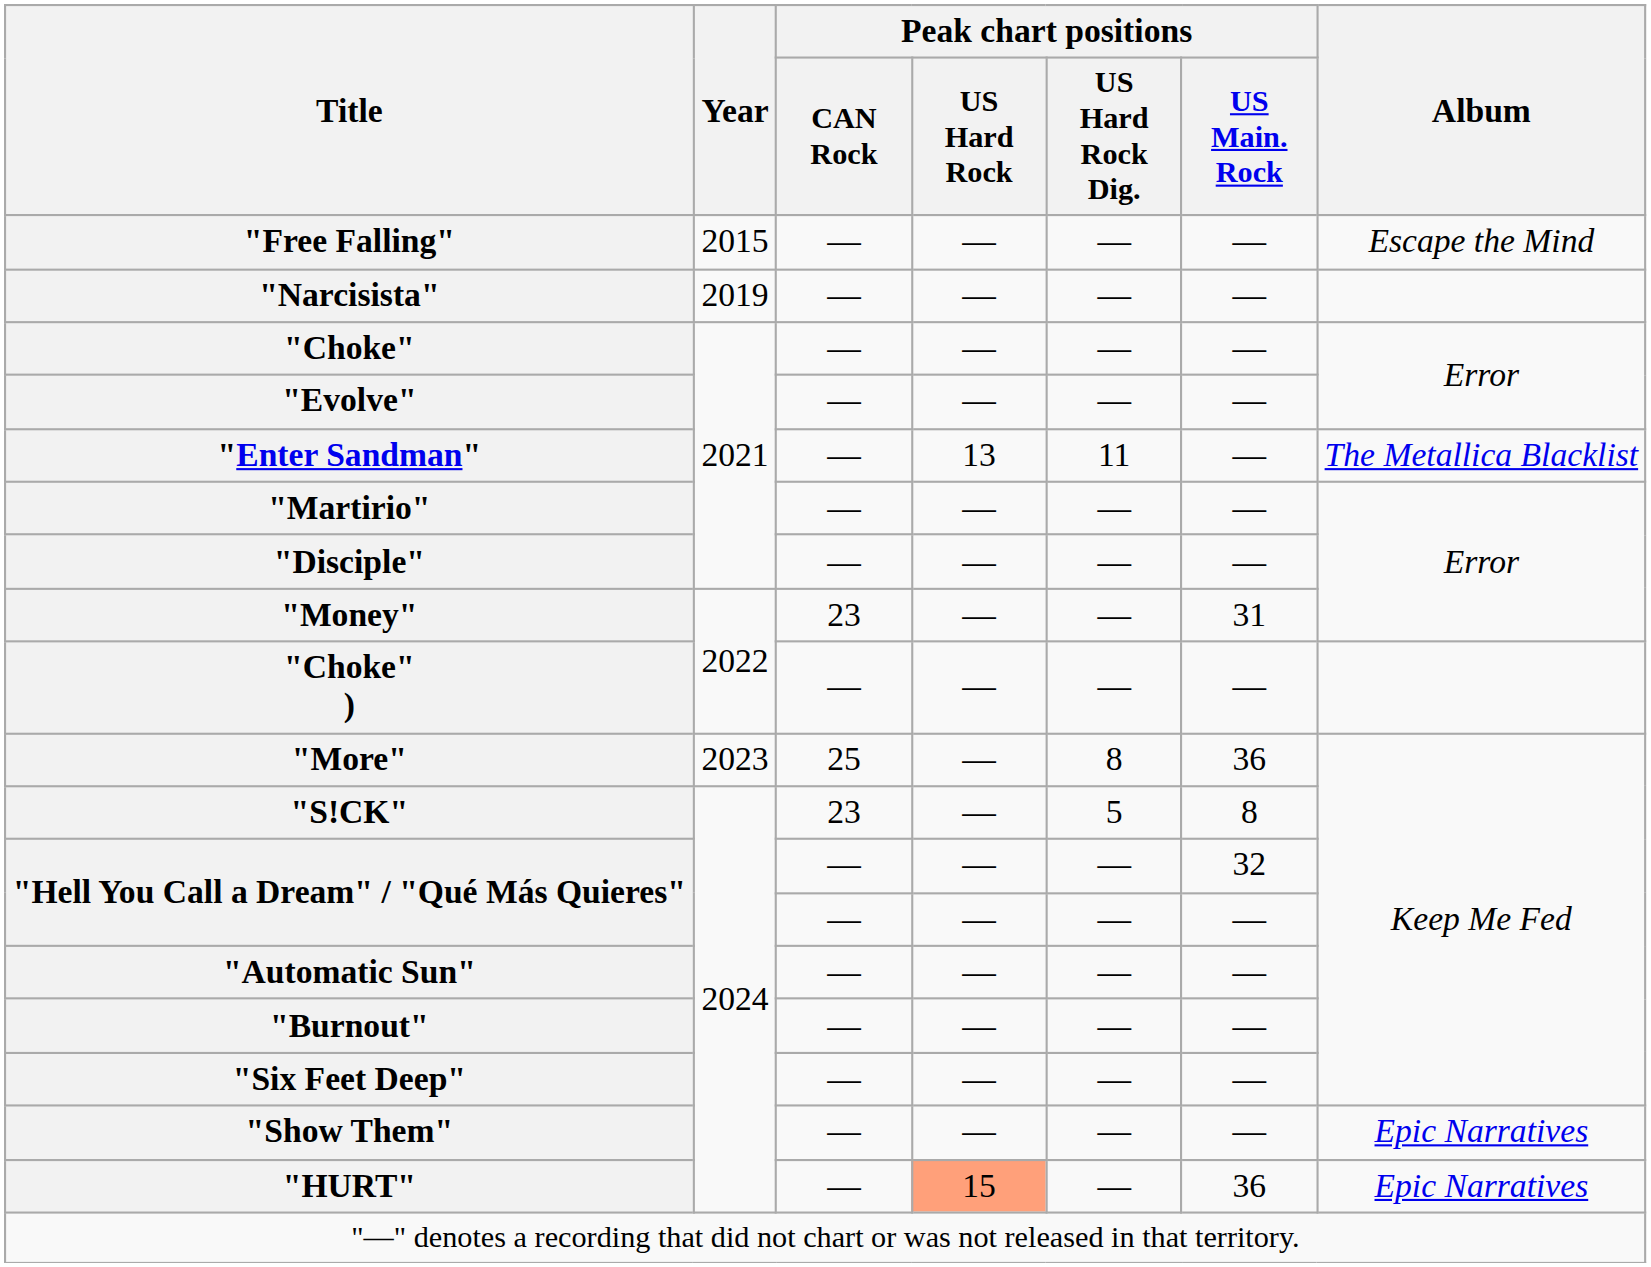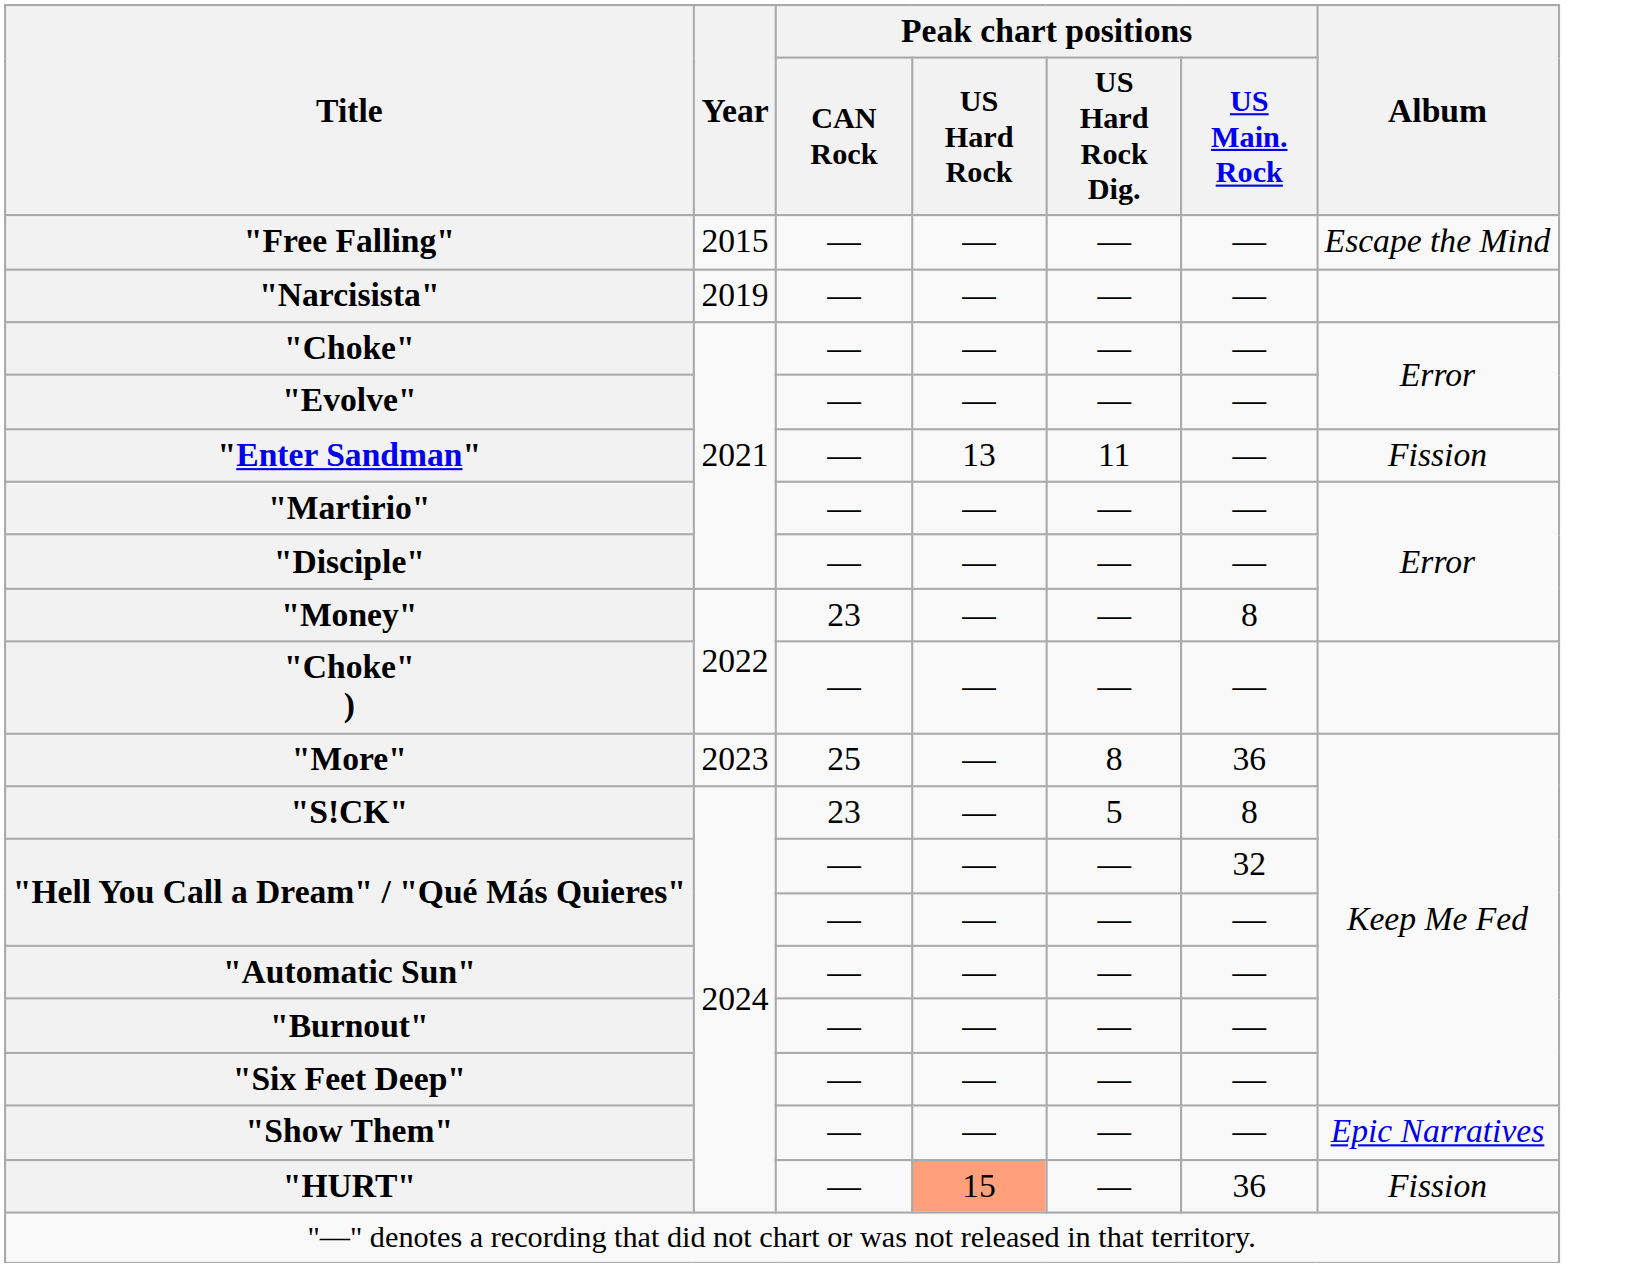"Enter Sandman" | Album: The Metallica Blacklist -> Fission
"Money" | Peak chart positions / US Main. Rock: 31 -> 8
"HURT" | Album: Epic Narratives -> Fission
